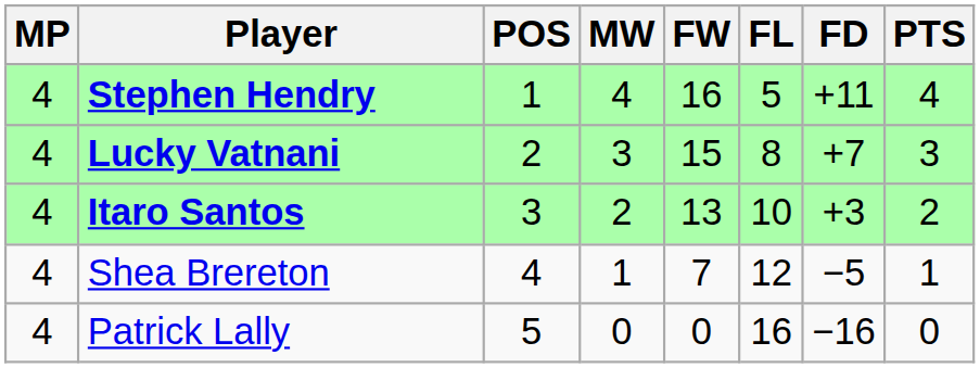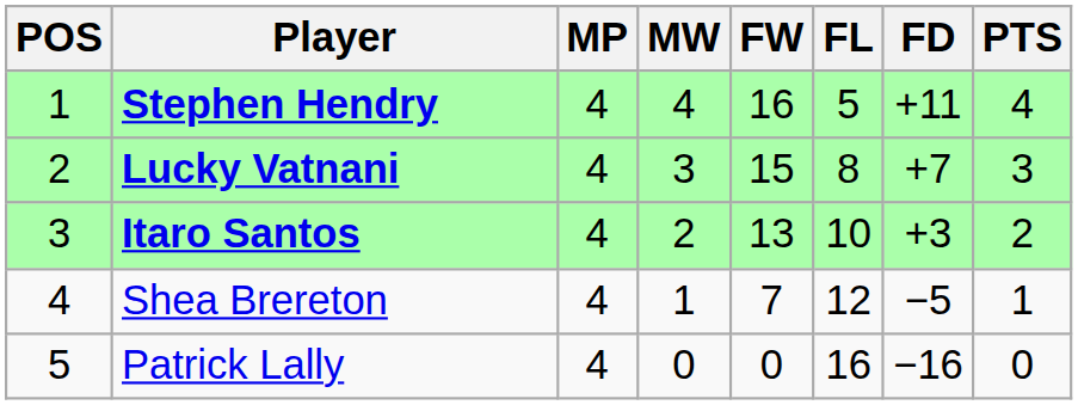columns swapped: POS <-> MP
